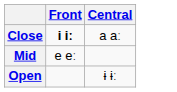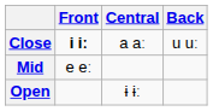+ column: Back | u uː
